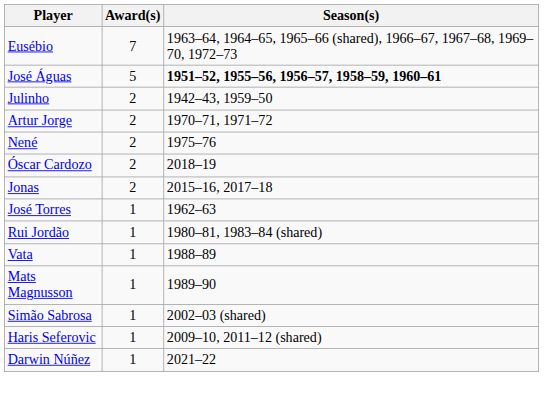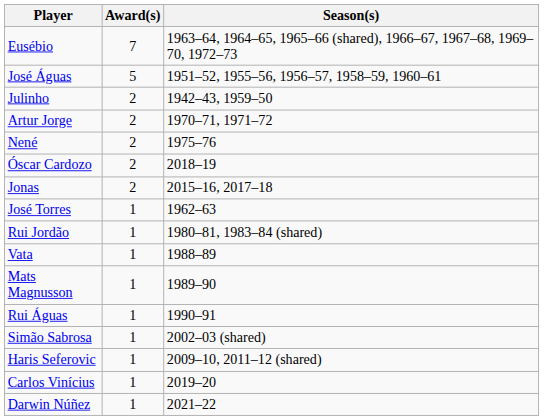José Águas | Season(s): bold -> normal
+ row: Rui Águas | 1 | 1990–91
+ row: Carlos Vinícius | 1 | 2019–20
